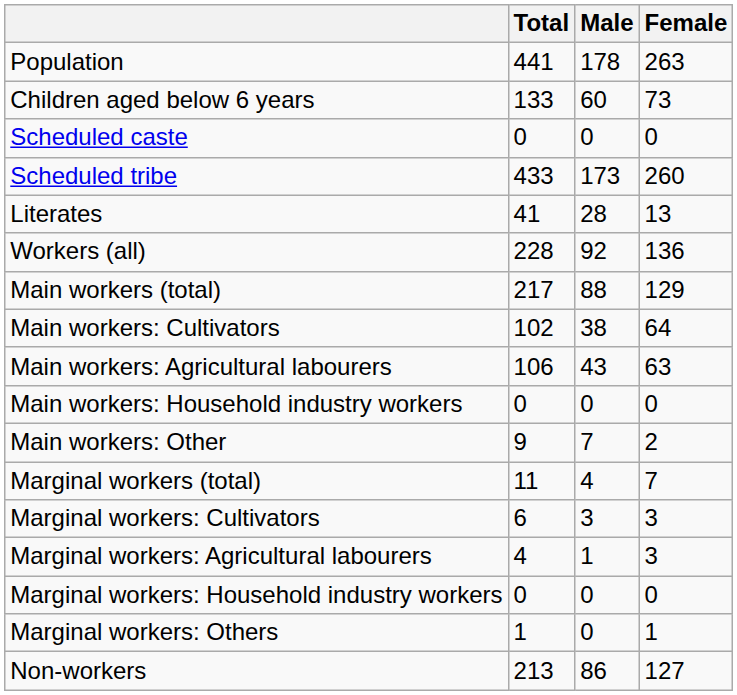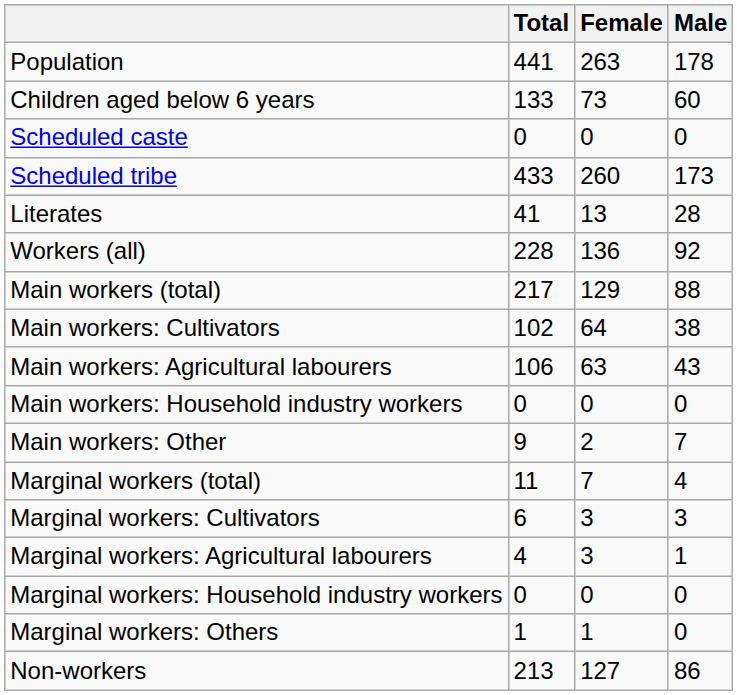columns swapped: Male <-> Female
